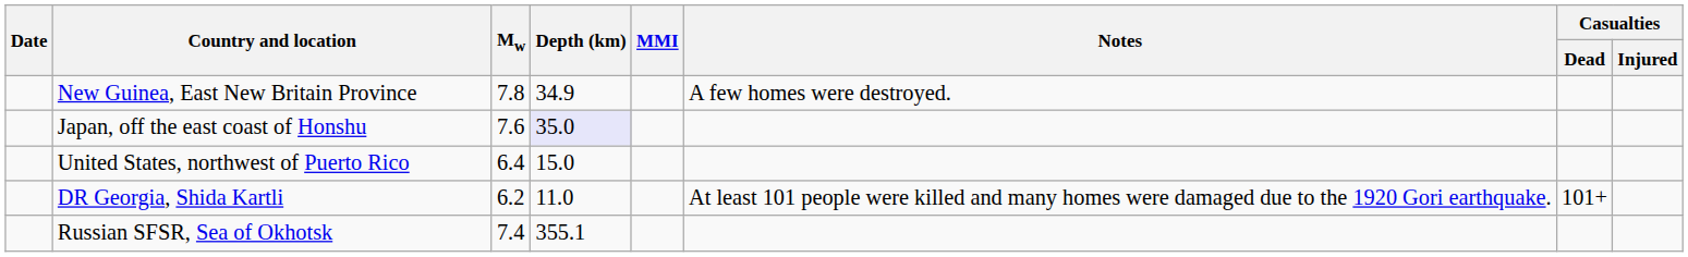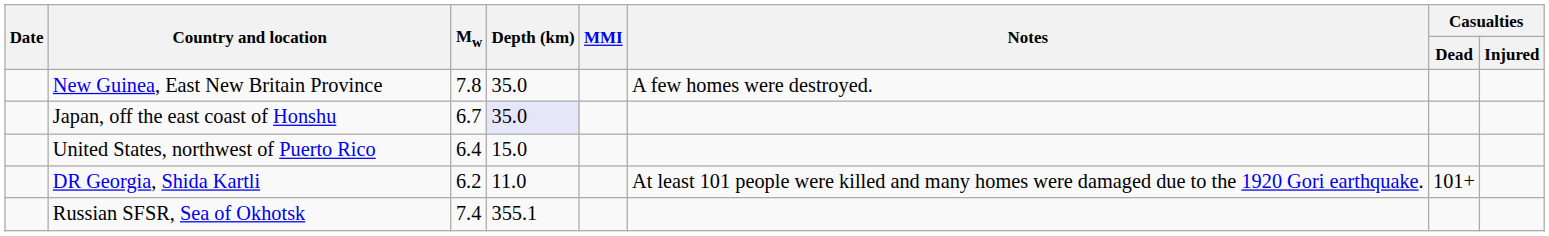New Guinea, East New Britain Province | Depth (km): 34.9 -> 35.0
Japan, off the east coast of Honshu | Mw: 7.6 -> 6.7
